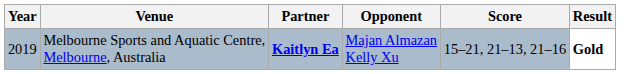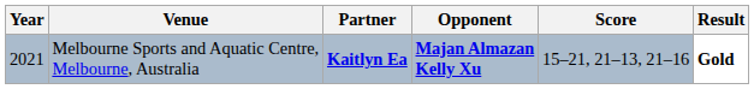Melbourne Sports and Aquatic Centre, Melbourne, Australia | Year: 2019 -> 2021
Melbourne Sports and Aquatic Centre, Melbourne, Australia | Opponent: normal -> bold
